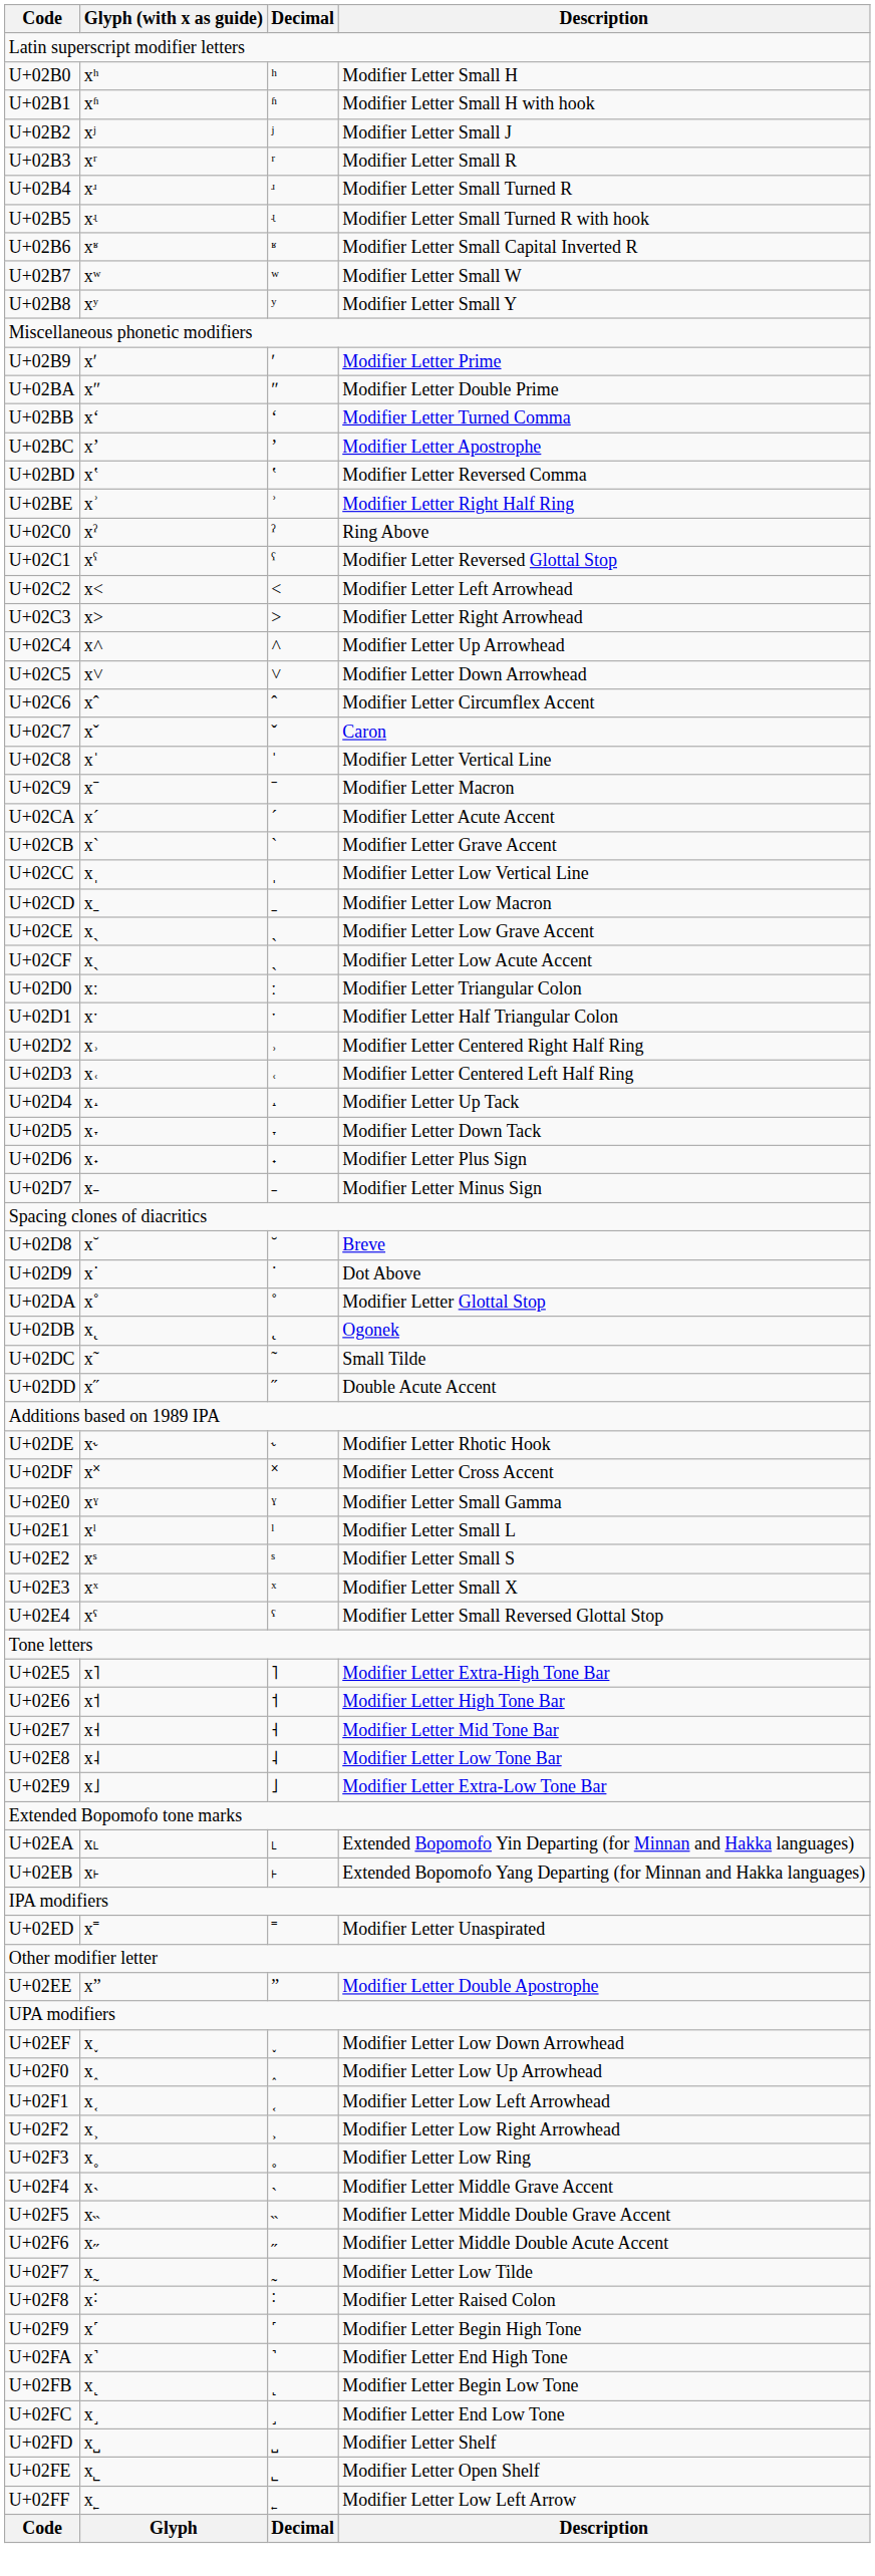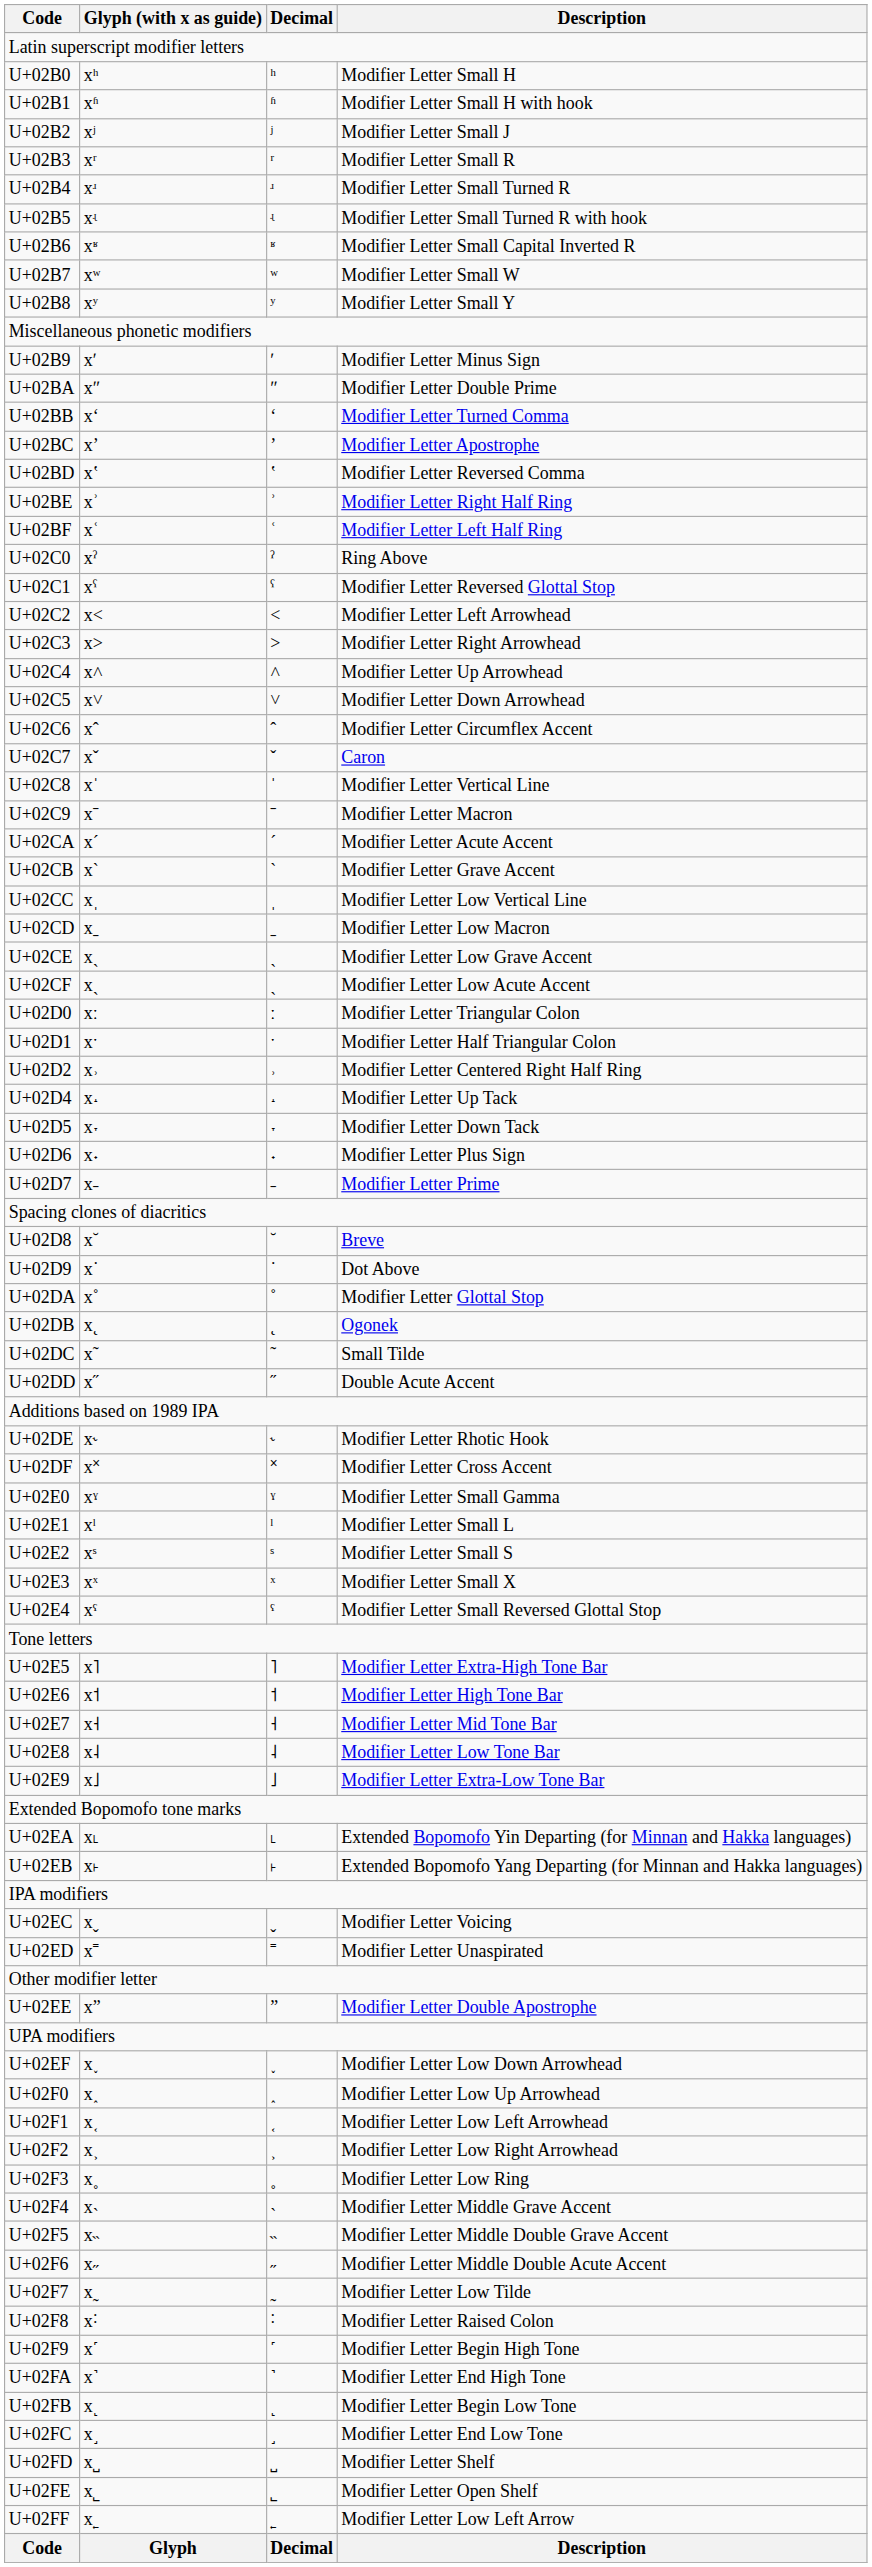U+02B9 | Description: Modifier Letter Prime -> Modifier Letter Minus Sign
+ row: U+02BF | xʿ | ʿ | Modifier Letter Left Half Ring
- row: U+02D3 | x˓ | ˓ | Modifier Letter Centered Left Half Ring
U+02D7 | Description: Modifier Letter Minus Sign -> Modifier Letter Prime
+ row: U+02EC | xˬ | ˬ | Modifier Letter Voicing
